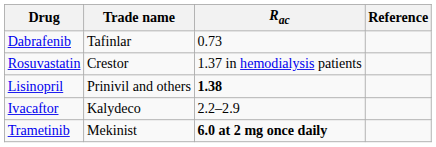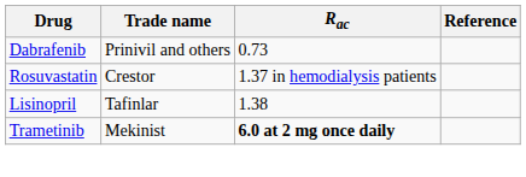Dabrafenib | Trade name: Tafinlar -> Prinivil and others
Lisinopril | Trade name: Prinivil and others -> Tafinlar
Lisinopril | Rac: bold -> normal
- row: Ivacaftor | Kalydeco | 2.2–2.9
